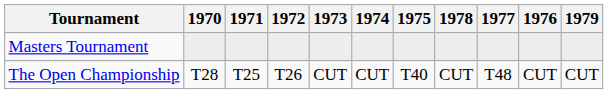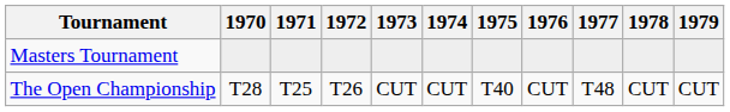columns swapped: 1976 <-> 1978
